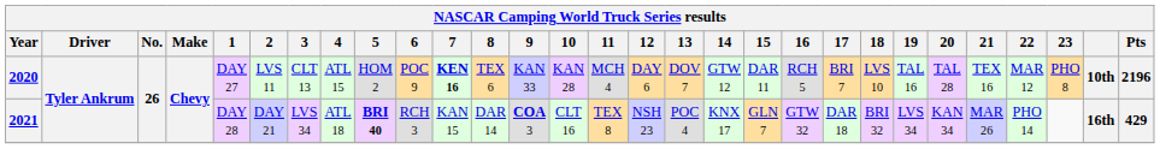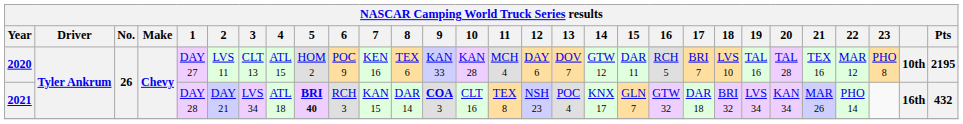2020 | 7: bold -> normal
2020 | Pts: 2196 -> 2195
2021 | Pts: 429 -> 432
